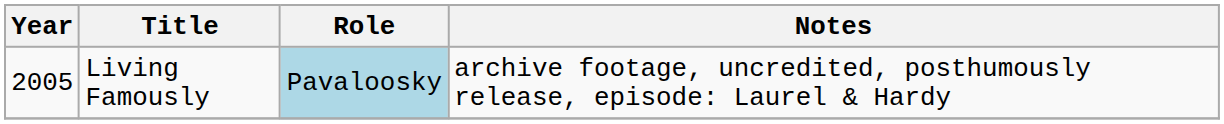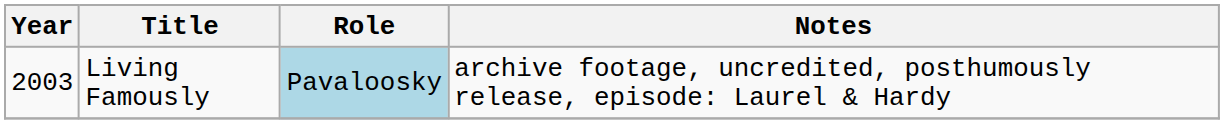Living Famously | Year: 2005 -> 2003
